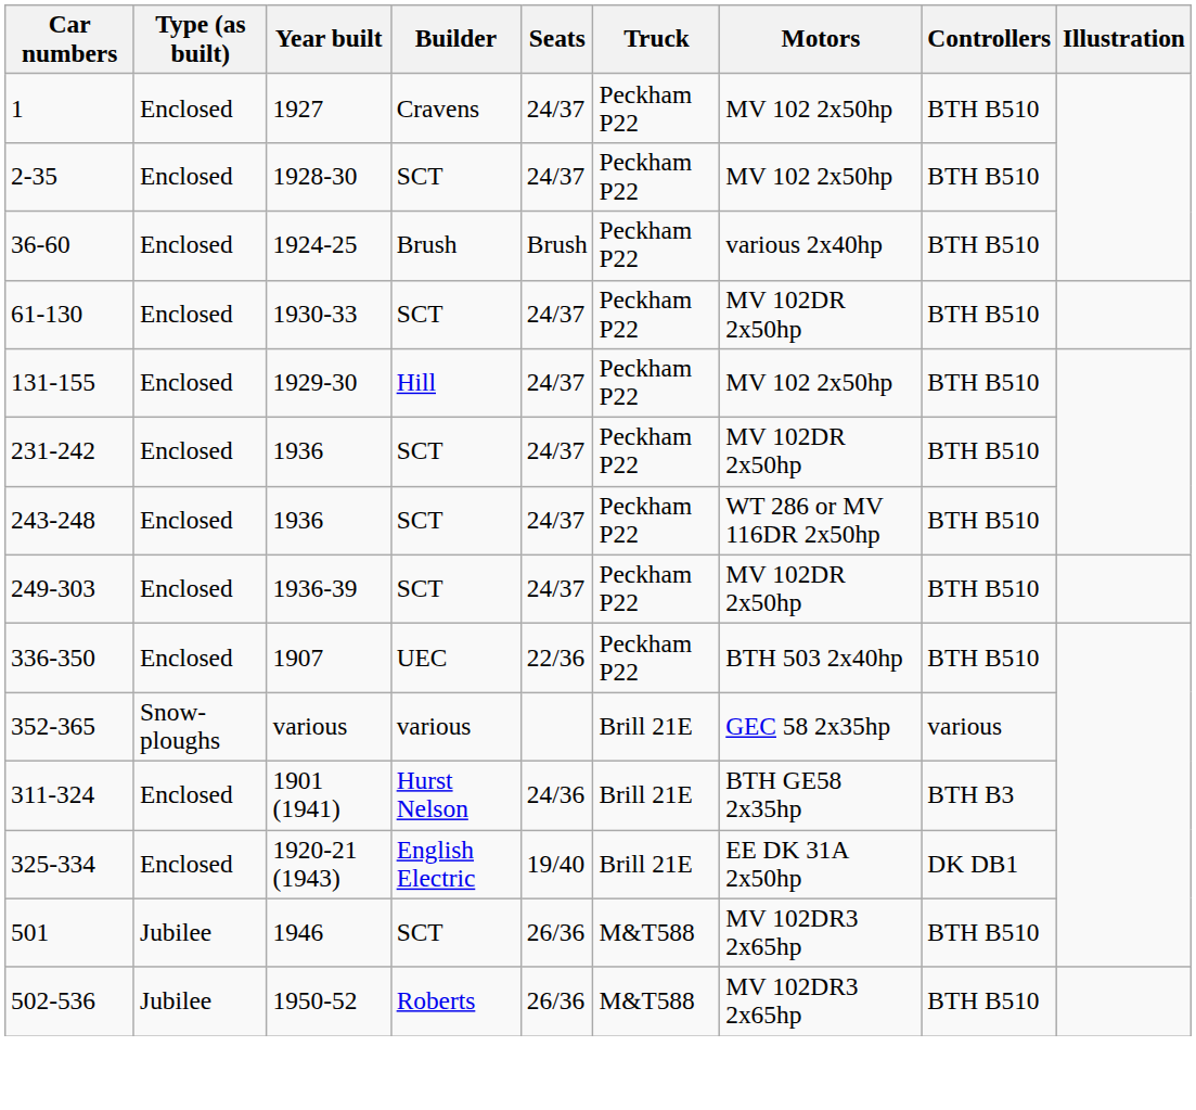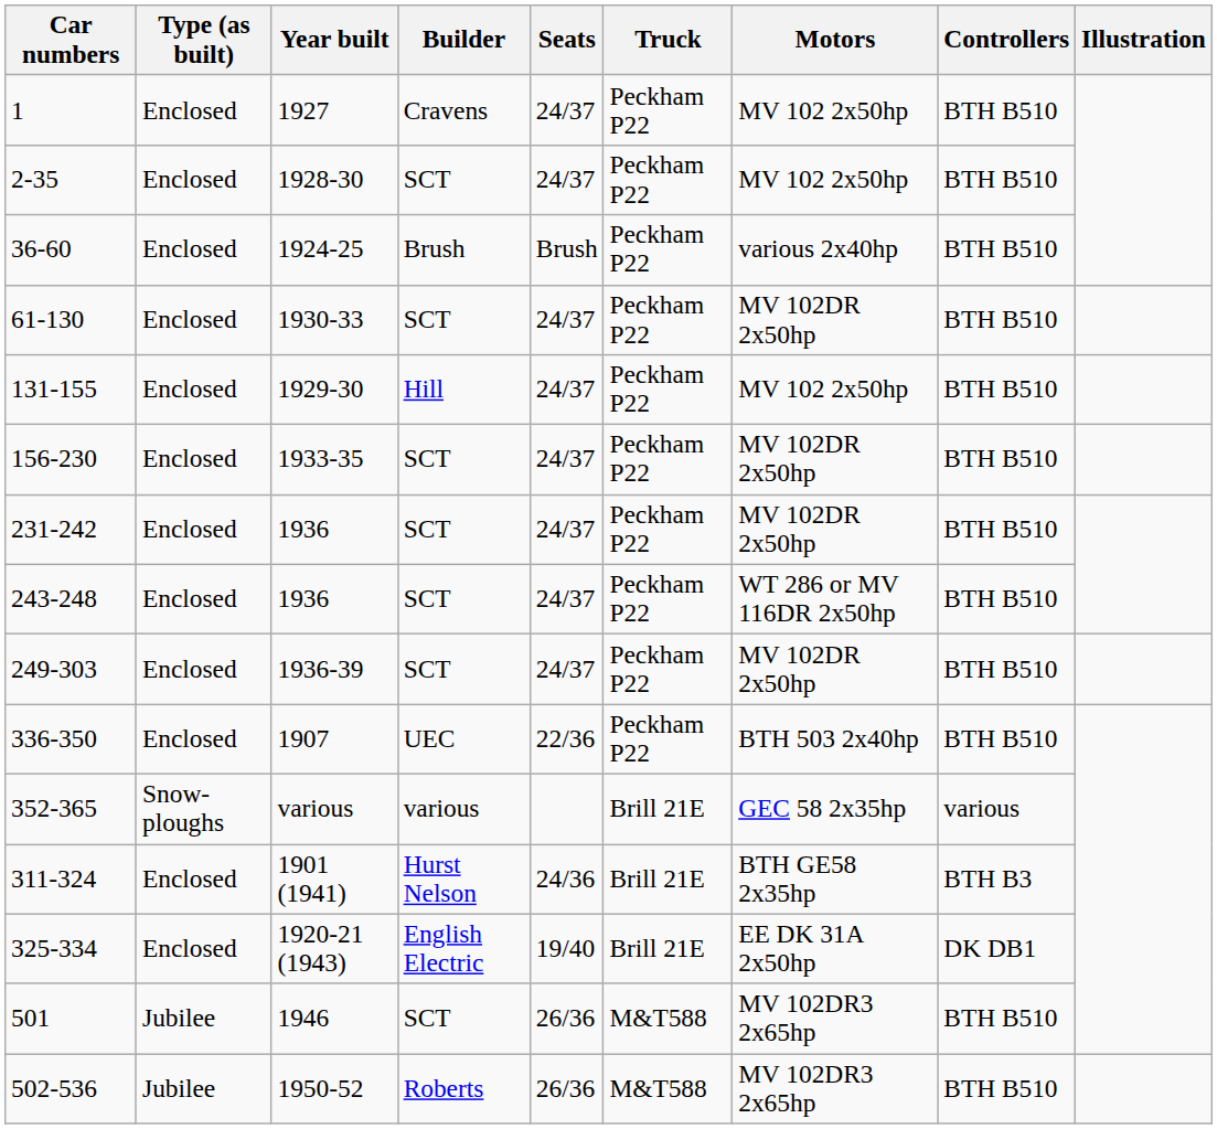+ row: 156-230 | Enclosed | 1933-35 | SCT | 24/37 | Peckham P22 | MV 102DR 2x50hp | BTH B510
